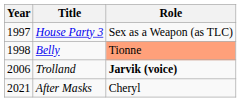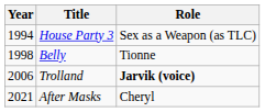House Party 3 | Year: 1997 -> 1994
Belly | Role: lightsalmon background -> no background
